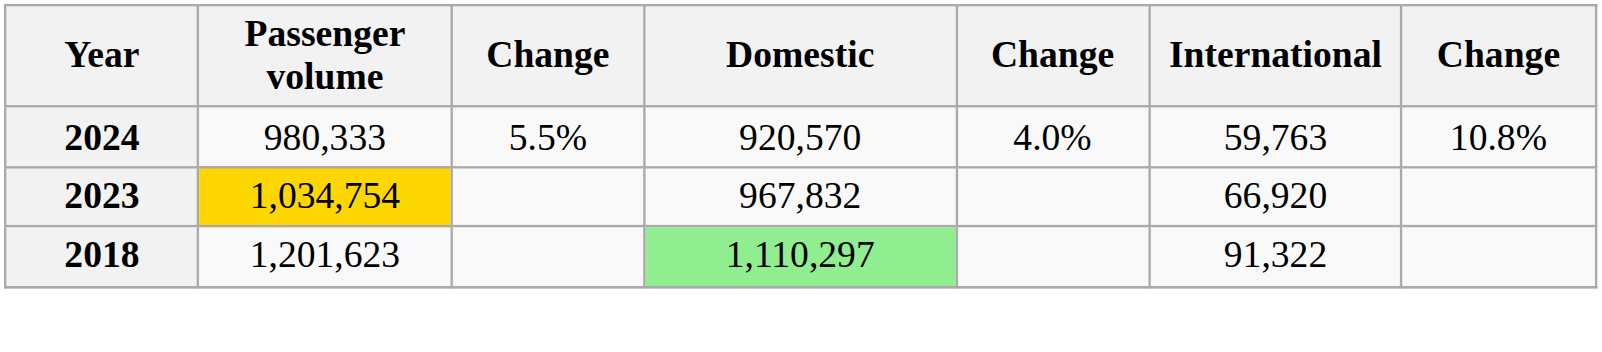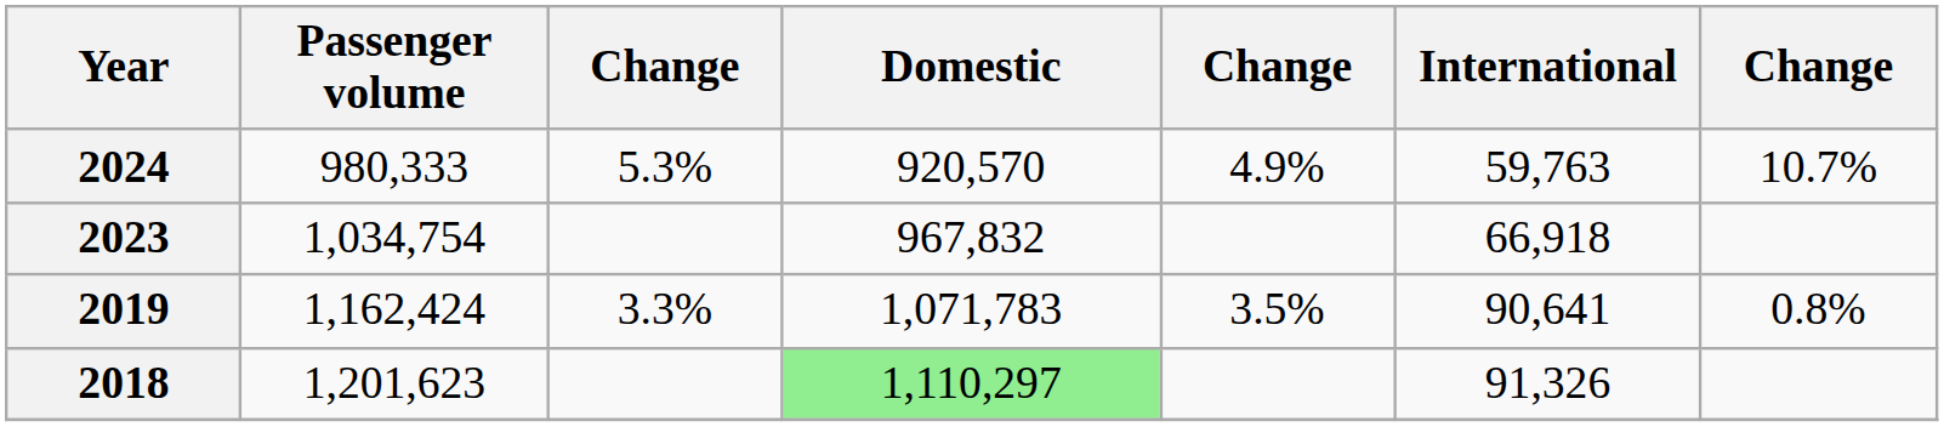2024 | column 3: 5.5% -> 5.3%
2024 | column 5: 4.0% -> 4.9%
2024 | column 7: 10.8% -> 10.7%
2023 | Passenger volume: gold background -> no background
2023 | International: 66,920 -> 66,918
+ row: 2019 | 1,162,424 | 3.3% | 1,071,783 | 3.5% | 90,641 | 0.8%
2018 | International: 91,322 -> 91,326
